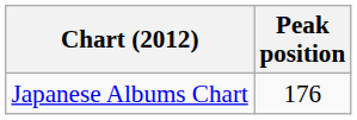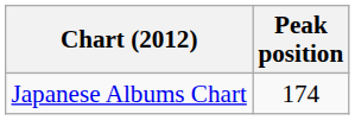Japanese Albums Chart | Peak position: 176 -> 174
